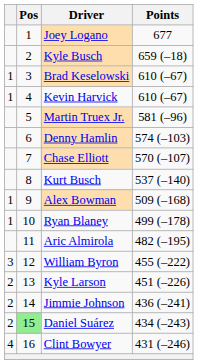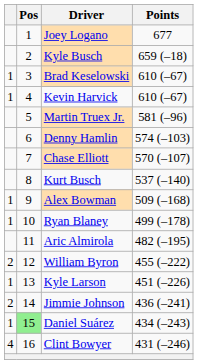William Byron | column 1: 3 -> 2
Kyle Larson | column 1: 2 -> 1
Daniel Suárez | column 1: 2 -> 1
